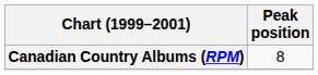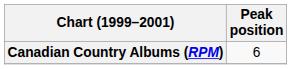Canadian Country Albums (RPM) | Peak position: 8 -> 6
